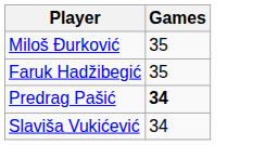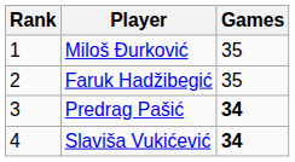+ column: Rank | 1 | 2 | 3 | 4
Slaviša Vukićević | Games: normal -> bold
